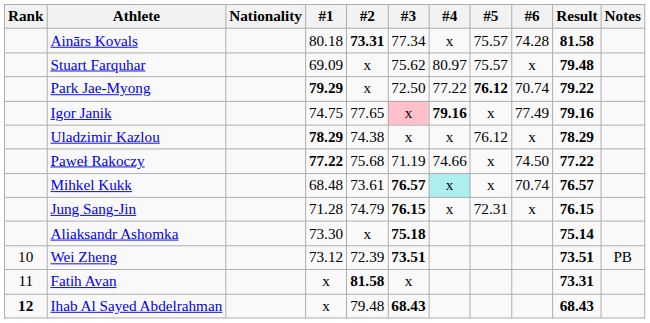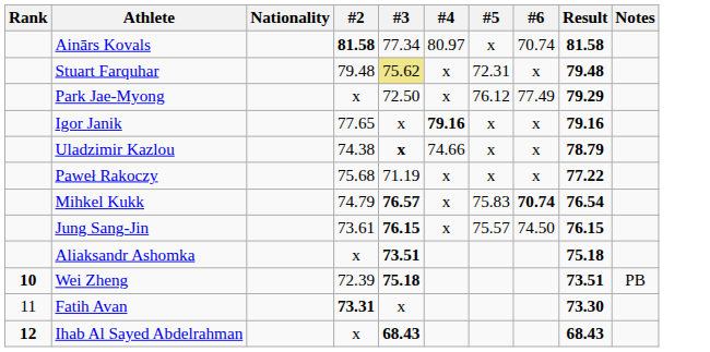- column: #1 | 80.18 | 69.09 | 79.29 | 74.75 | 78.29 | 77.22 | 68.48 | 71.28 | 73.30 | 73.12 | x | x
Ainārs Kovals | #2: 73.31 -> 81.58
Ainārs Kovals | #4: x -> 80.97
Ainārs Kovals | #5: 75.57 -> x
Ainārs Kovals | #6: 74.28 -> 70.74
Stuart Farquhar | #2: x -> 79.48
Stuart Farquhar | #3: no background -> khaki background
Stuart Farquhar | #4: 80.97 -> x
Stuart Farquhar | #5: 75.57 -> 72.31
Park Jae-Myong | #4: 77.22 -> x
Park Jae-Myong | #5: bold -> normal
Park Jae-Myong | #6: 70.74 -> 77.49
Park Jae-Myong | Result: 79.22 -> 79.29
Igor Janik | #3: pink background -> no background
Igor Janik | #6: 77.49 -> x
Uladzimir Kazlou | #3: normal -> bold
Uladzimir Kazlou | #4: x -> 74.66
Uladzimir Kazlou | #5: 76.12 -> x
Uladzimir Kazlou | Result: 78.29 -> 78.79
Paweł Rakoczy | #4: 74.66 -> x
Paweł Rakoczy | #6: 74.50 -> x
Mihkel Kukk | #2: 73.61 -> 74.79
Mihkel Kukk | #4: paleturquoise background -> no background
Mihkel Kukk | #5: x -> 75.83
Mihkel Kukk | #6: normal -> bold
Mihkel Kukk | Result: 76.57 -> 76.54
Jung Sang-Jin | #2: 74.79 -> 73.61
Jung Sang-Jin | #5: 72.31 -> 75.57
Jung Sang-Jin | #6: x -> 74.50
Aliaksandr Ashomka | #3: 75.18 -> 73.51
Aliaksandr Ashomka | Result: 75.14 -> 75.18
Wei Zheng | Rank: normal -> bold
Wei Zheng | #3: 73.51 -> 75.18
Fatih Avan | #2: 81.58 -> 73.31
Fatih Avan | Result: 73.31 -> 73.30
Ihab Al Sayed Abdelrahman | #2: 79.48 -> x
